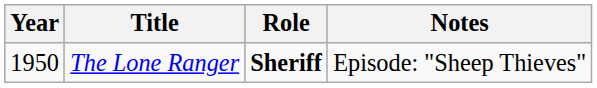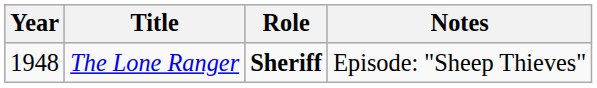The Lone Ranger | Year: 1950 -> 1948
